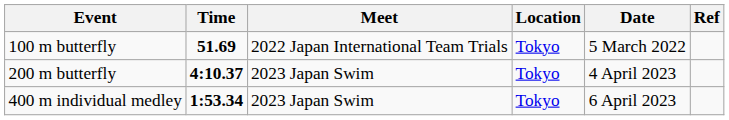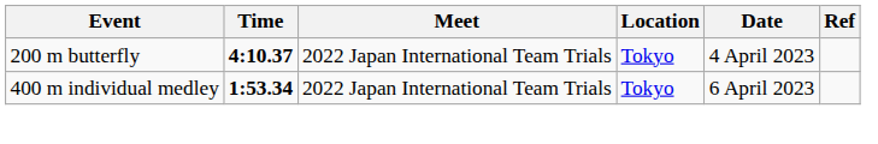- row: 100 m butterfly | 51.69 | 2022 Japan International Team Trials | Tokyo | 5 March 2022
200 m butterfly | Meet: 2023 Japan Swim -> 2022 Japan International Team Trials
400 m individual medley | Meet: 2023 Japan Swim -> 2022 Japan International Team Trials
